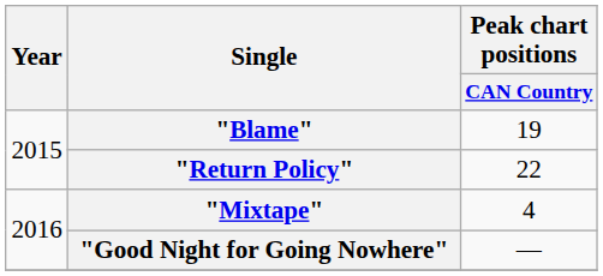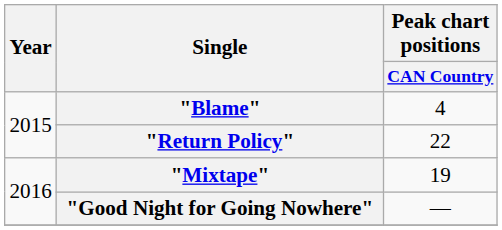"Blame" | Peak chart positions / CAN Country: 19 -> 4
"Mixtape" | Peak chart positions / CAN Country: 4 -> 19
